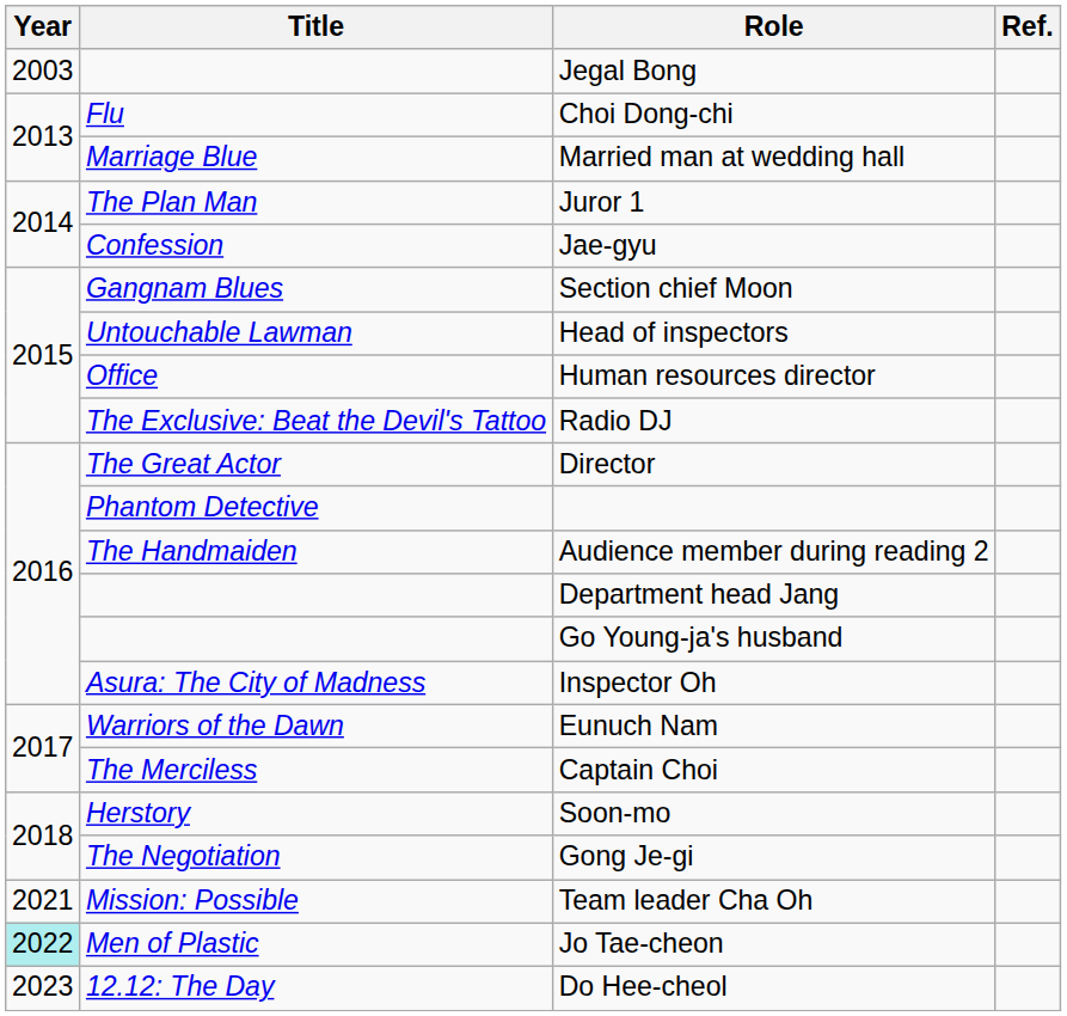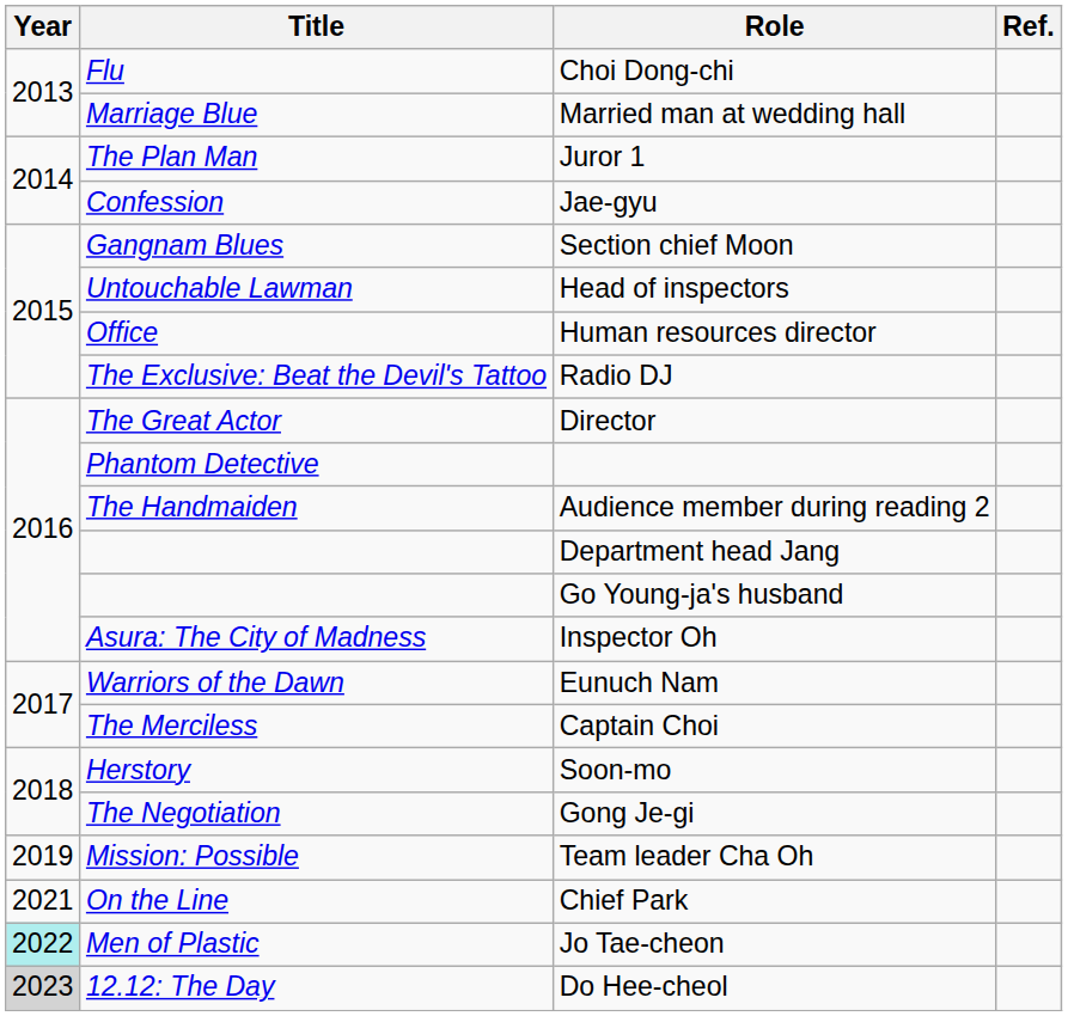- row: 2003 | Jegal Bong
Team leader Cha Oh | Year: 2021 -> 2019
+ row: 2021 | On the Line | Chief Park
Do Hee-cheol | Year: no background -> lightgrey background
